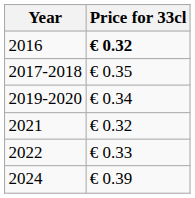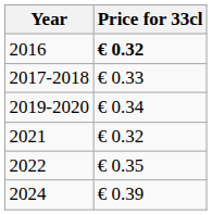2017-2018 | Price for 33cl: € 0.35 -> € 0.33
2022 | Price for 33cl: € 0.33 -> € 0.35
